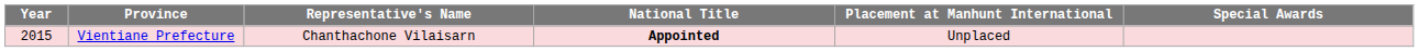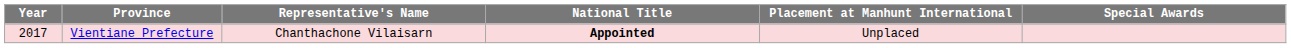Vientiane Prefecture | Year: 2015 -> 2017
